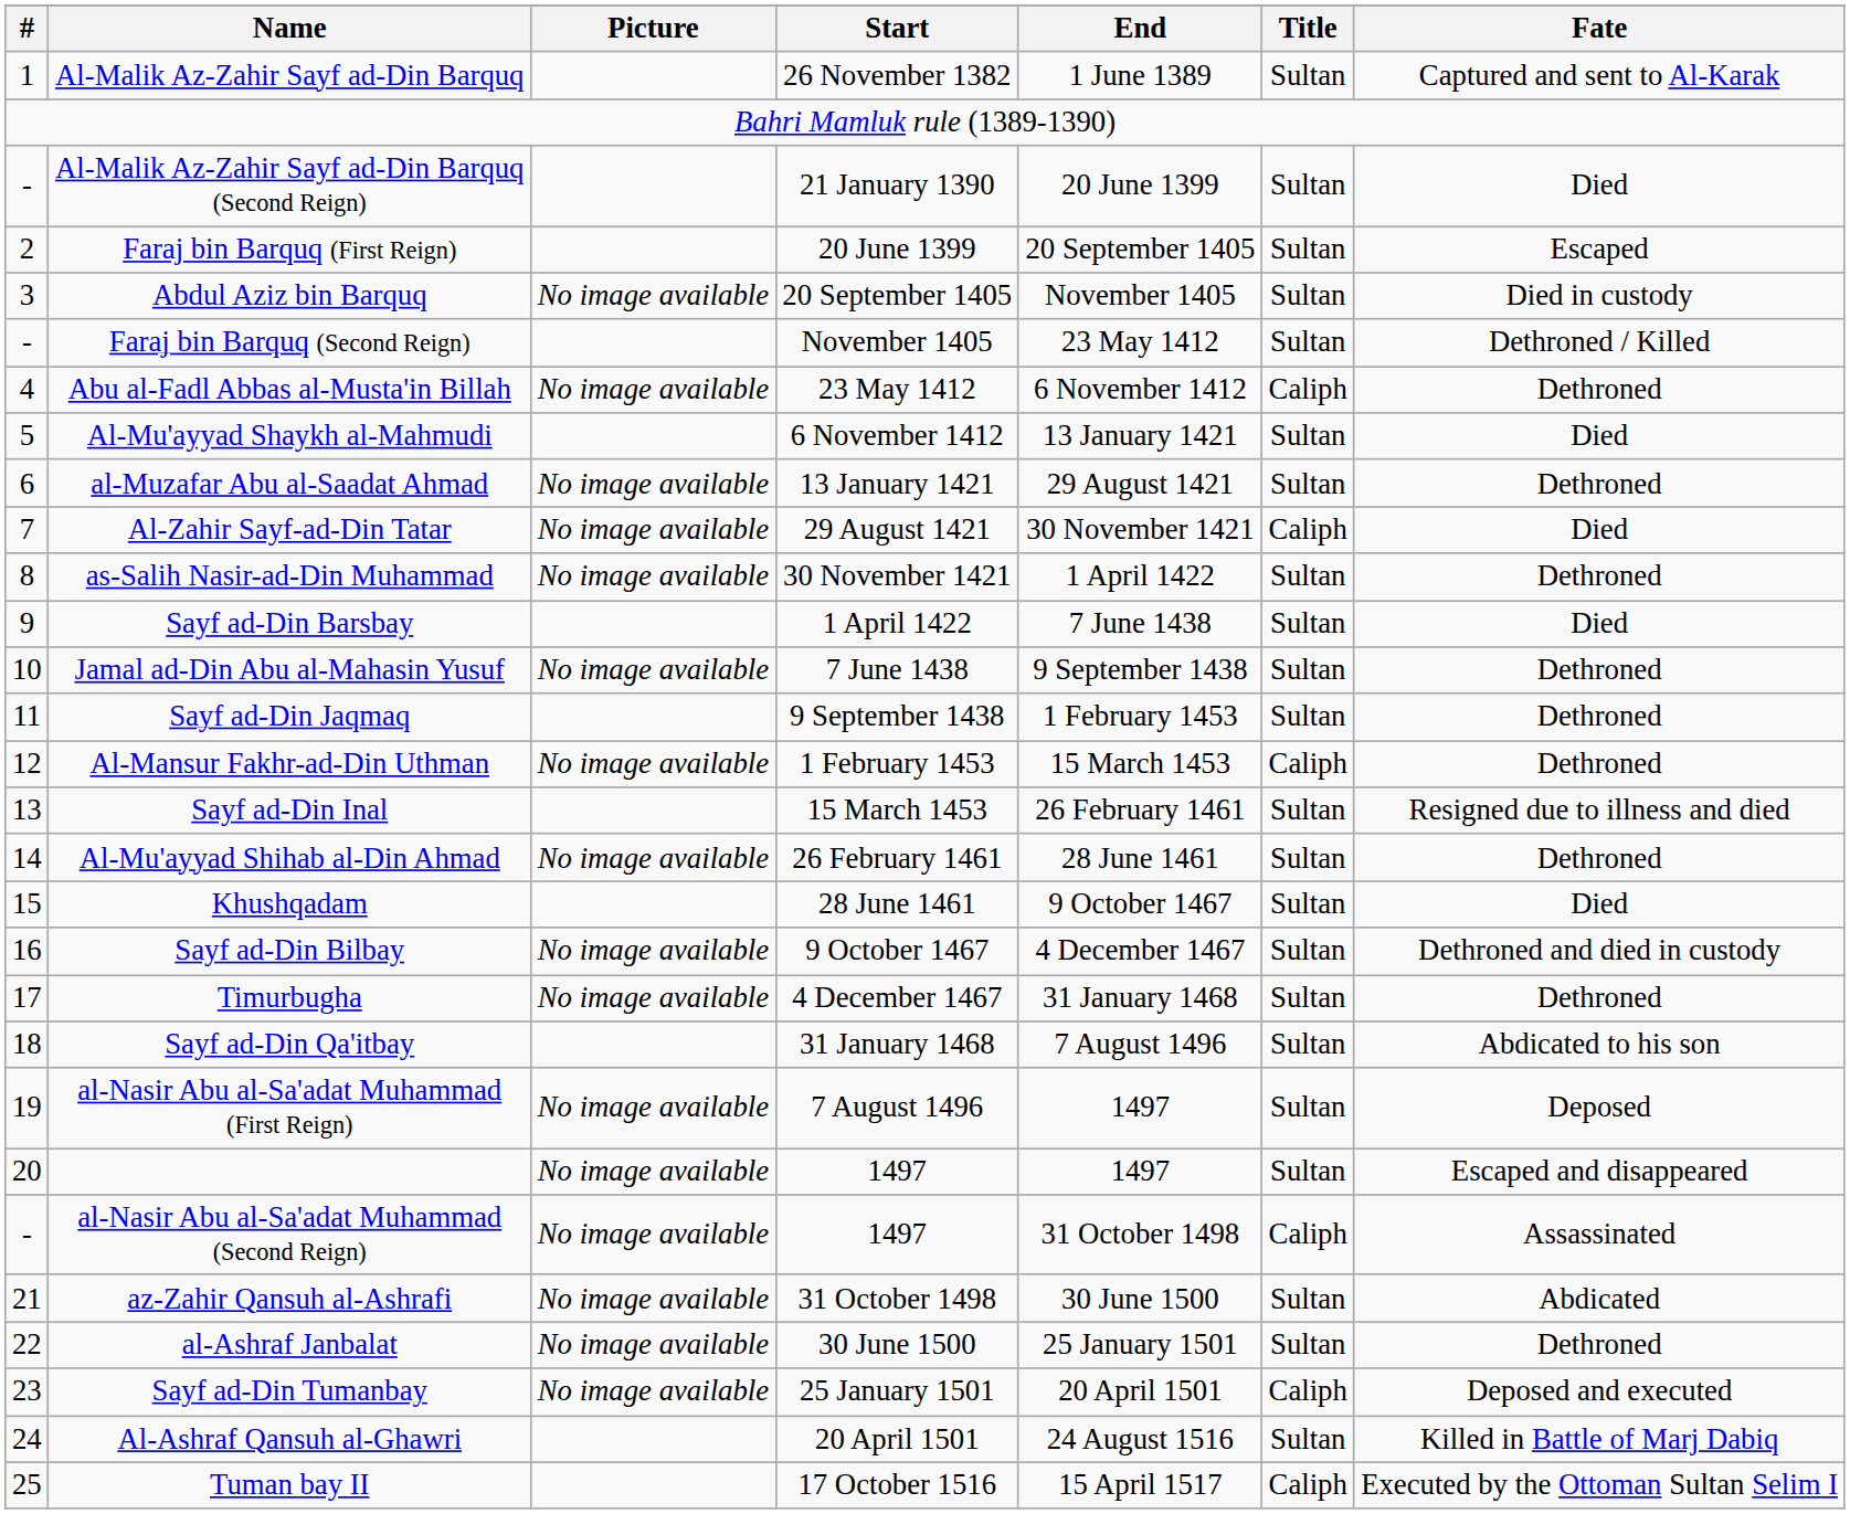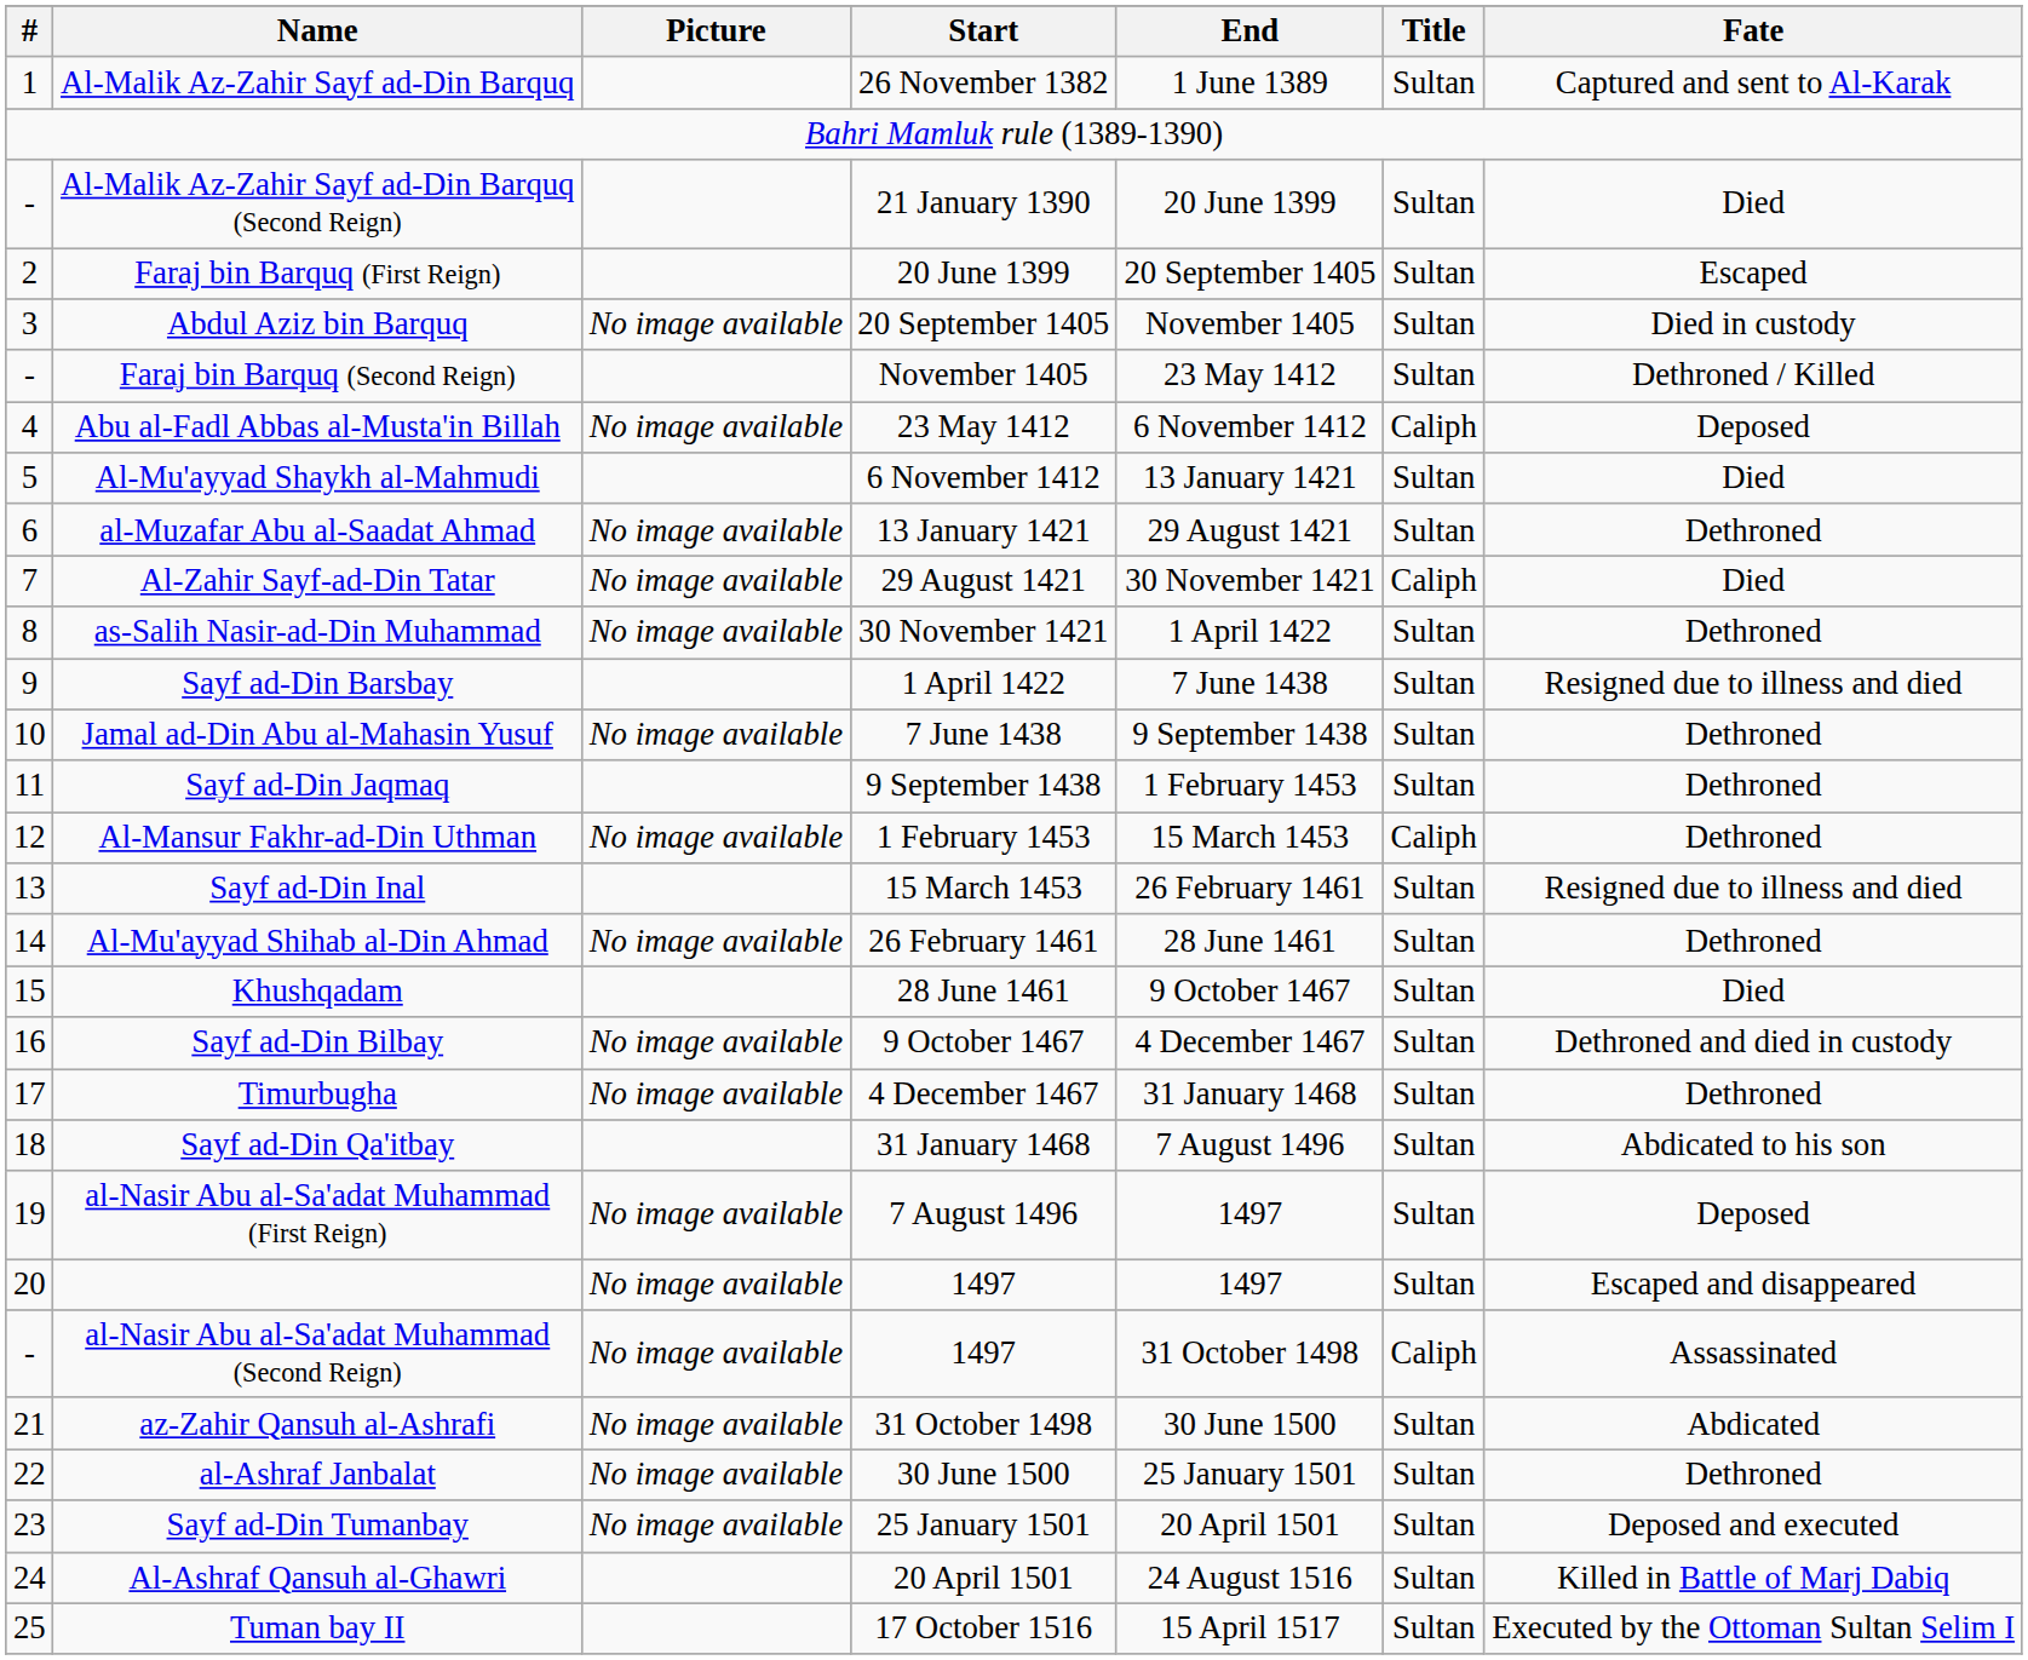Abu al-Fadl Abbas al-Musta'in Billah | Fate: Dethroned -> Deposed
Sayf ad-Din Barsbay | Fate: Died -> Resigned due to illness and died
Sayf ad-Din Tumanbay | Title: Caliph -> Sultan
Tuman bay II | Title: Caliph -> Sultan
